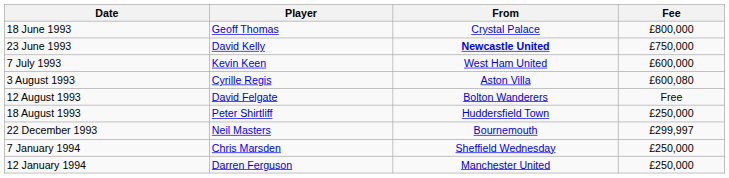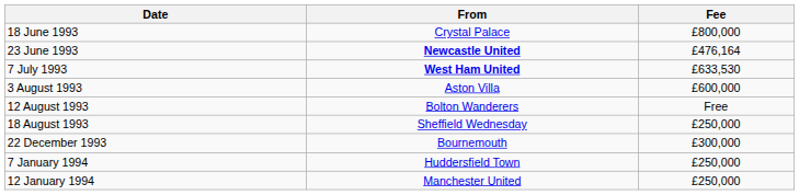- column: Player | Geoff Thomas | David Kelly | Kevin Keen | Cyrille Regis | David Felgate | Peter Shirtliff | Neil Masters | Chris Marsden | Darren Ferguson
23 June 1993 | Fee: £750,000 -> £476,164
7 July 1993 | From: normal -> bold
7 July 1993 | Fee: £600,000 -> £633,530
3 August 1993 | Fee: £600,080 -> £600,000
18 August 1993 | From: Huddersfield Town -> Sheffield Wednesday
22 December 1993 | Fee: £299,997 -> £300,000
7 January 1994 | From: Sheffield Wednesday -> Huddersfield Town
